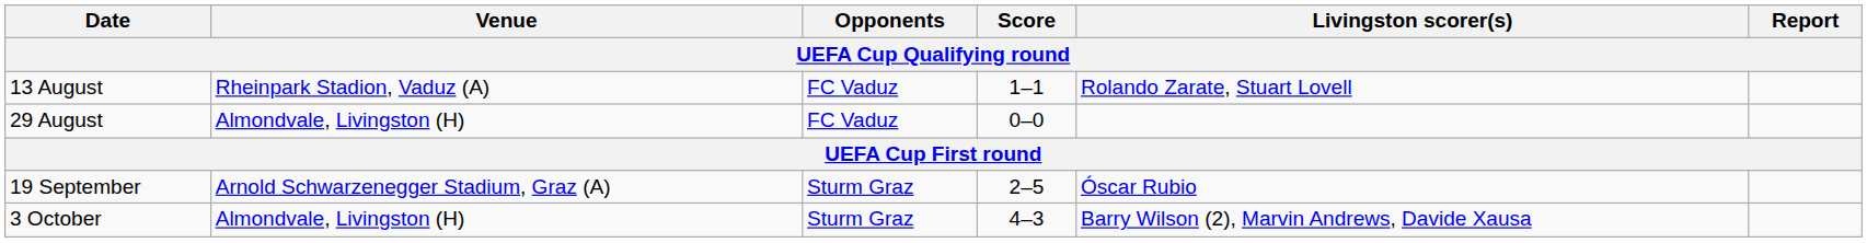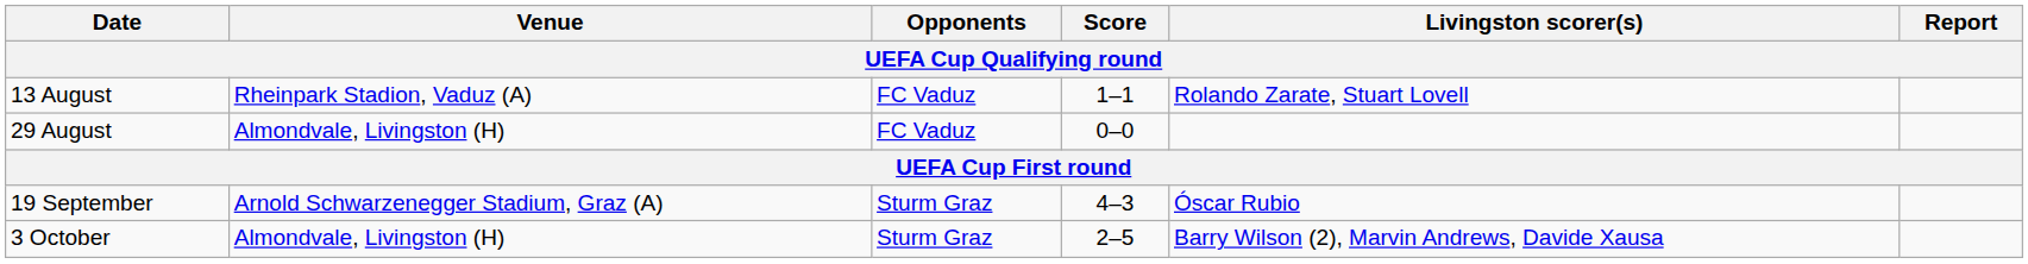19 September | Score: 2–5 -> 4–3
3 October | Score: 4–3 -> 2–5
